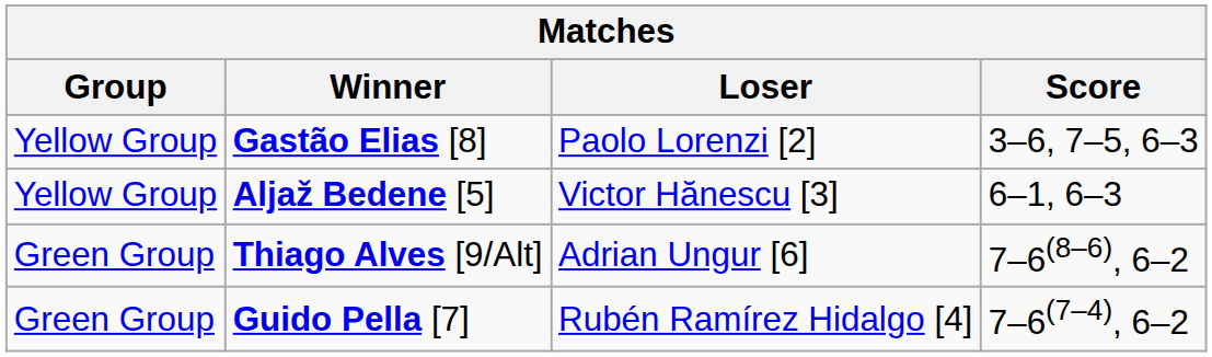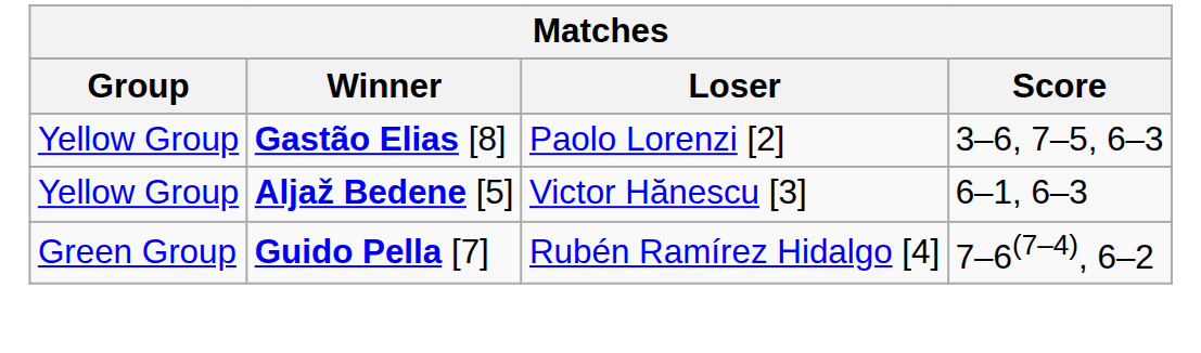- row: Green Group | Thiago Alves [9/Alt] | Adrian Ungur [6] | 7–6(8–6), 6–2
